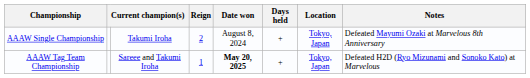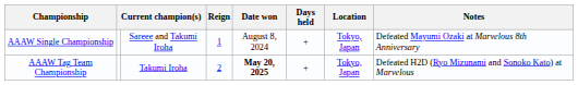AAAW Single Championship | column 3: Takumi Iroha -> Sareee and Takumi Iroha
AAAW Single Championship | Reign: 2 -> 1
AAAW Tag Team Championship | column 3: Sareee and Takumi Iroha -> Takumi Iroha
AAAW Tag Team Championship | Reign: 1 -> 2
